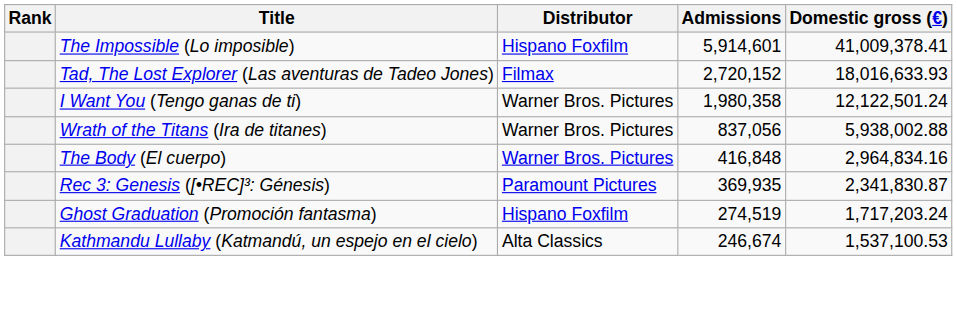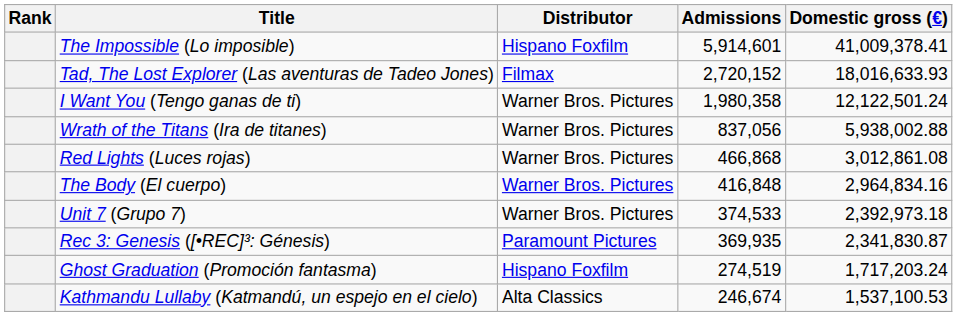+ row: Red Lights (Luces rojas) | Warner Bros. Pictures | 466,868 | 3,012,861.08
+ row: Unit 7 (Grupo 7) | Warner Bros. Pictures | 374,533 | 2,392,973.18
